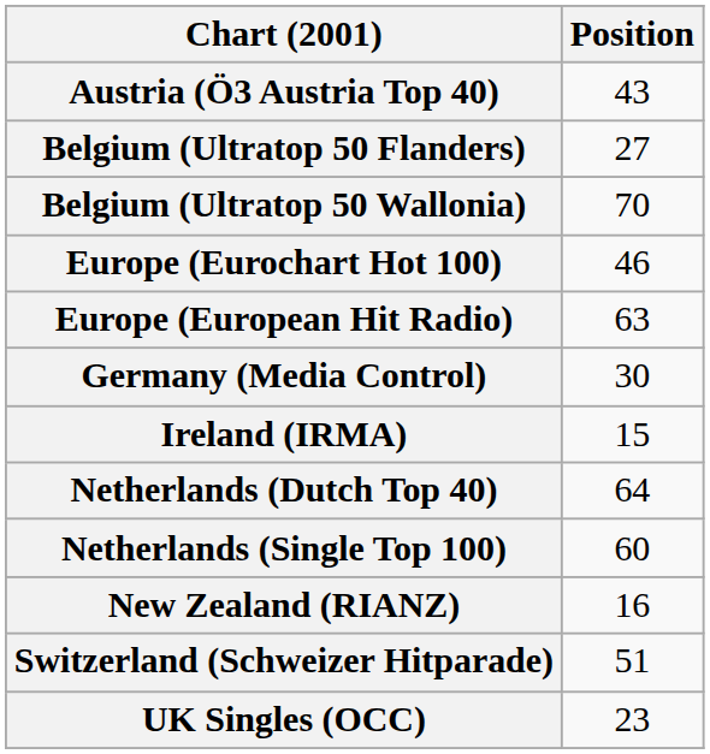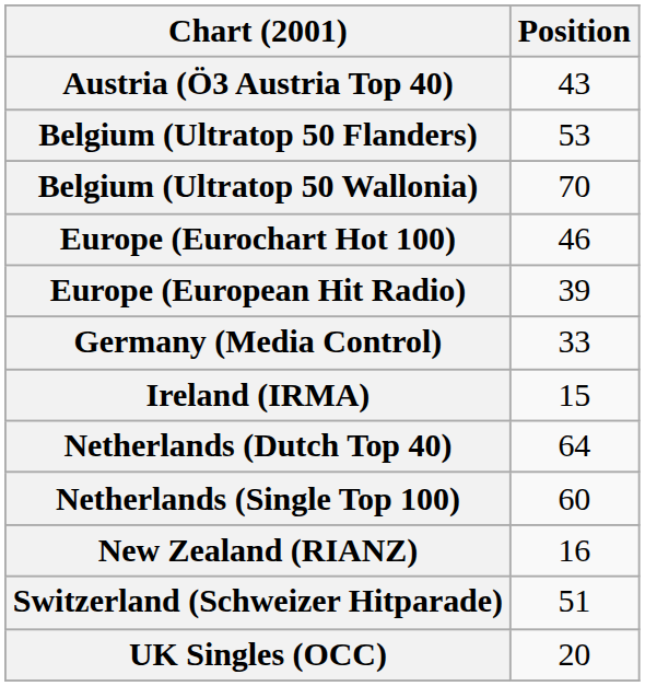Belgium (Ultratop 50 Flanders) | Position: 27 -> 53
Europe (European Hit Radio) | Position: 63 -> 39
Germany (Media Control) | Position: 30 -> 33
UK Singles (OCC) | Position: 23 -> 20
